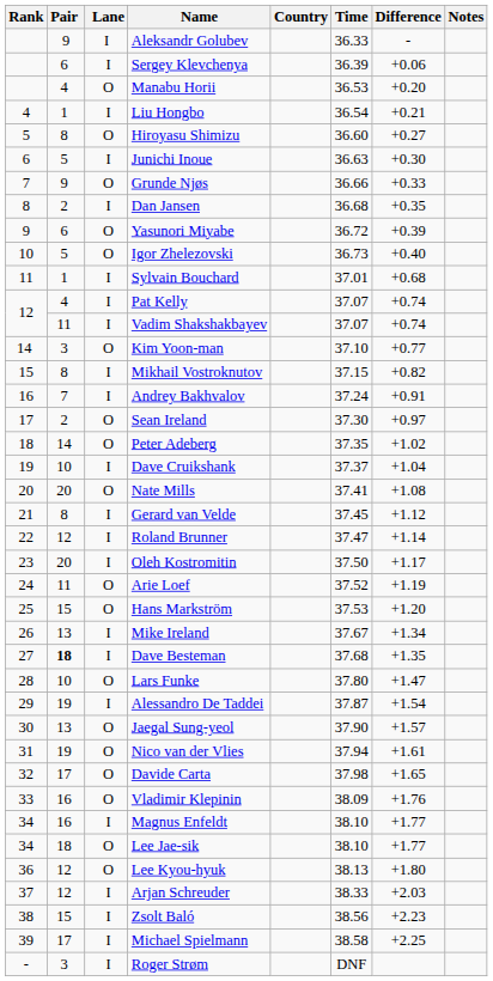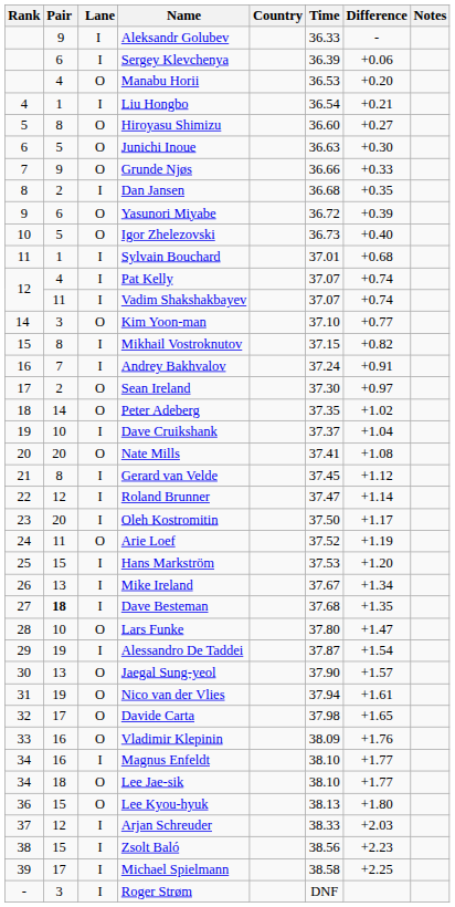Junichi Inoue | Lane: I -> O
Hans Markström | Lane: O -> I
Lee Kyou-hyuk | Pair: 12 -> 15
